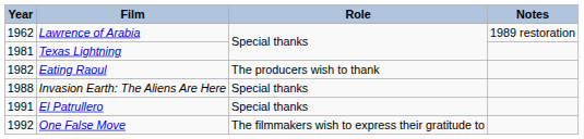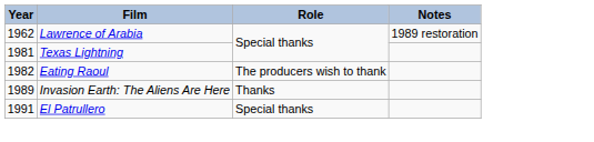Invasion Earth: The Aliens Are Here | Year: 1988 -> 1989
Invasion Earth: The Aliens Are Here | Role: Special thanks -> Thanks
- row: 1992 | One False Move | The filmmakers wish to express their gratitude to
